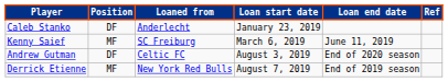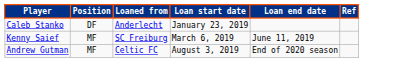Andrew Gutman | Position: DF -> MF
- row: Derrick Etienne | MF | New York Red Bulls | August 7, 2019 | End of 2019 season
